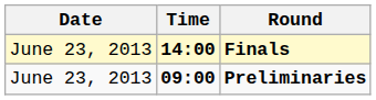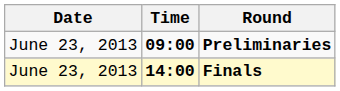rows swapped: Preliminaries <-> Finals
